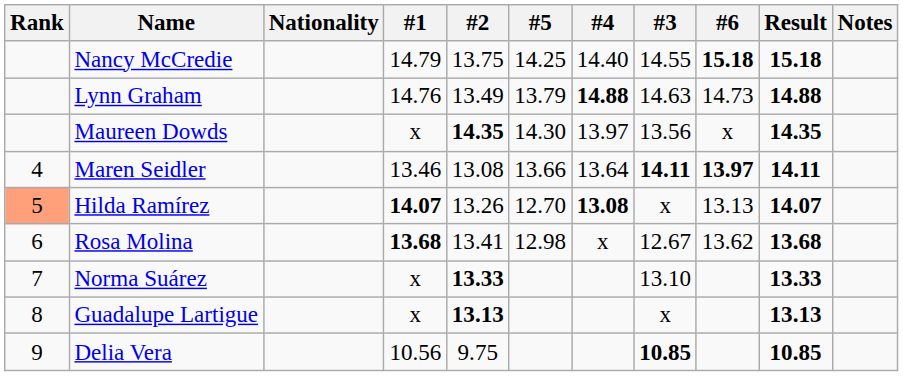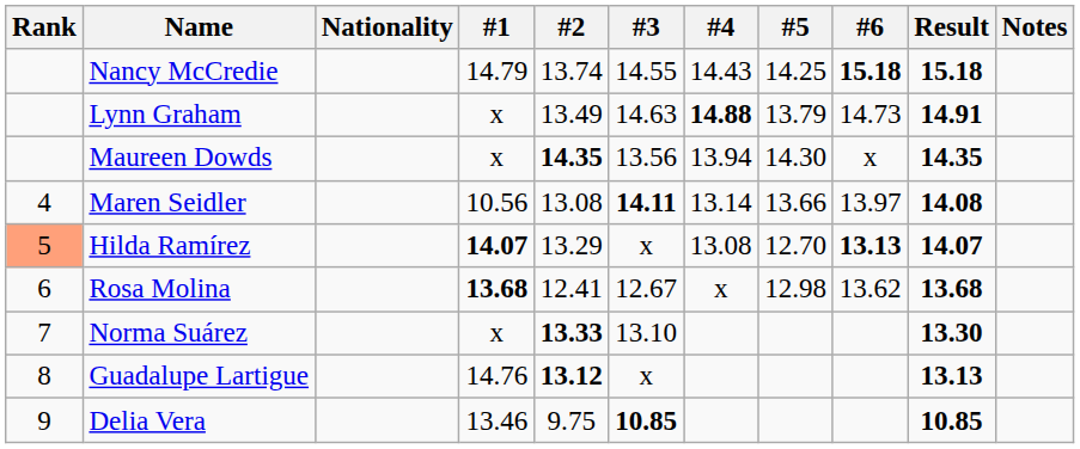columns swapped: #3 <-> #5
Nancy McCredie | #2: 13.75 -> 13.74
Nancy McCredie | #4: 14.40 -> 14.43
Lynn Graham | #1: 14.76 -> x
Lynn Graham | Result: 14.88 -> 14.91
Maureen Dowds | #4: 13.97 -> 13.94
Maren Seidler | #1: 13.46 -> 10.56
Maren Seidler | #4: 13.64 -> 13.14
Maren Seidler | #6: bold -> normal
Maren Seidler | Result: 14.11 -> 14.08
Hilda Ramírez | #2: 13.26 -> 13.29
Hilda Ramírez | #4: bold -> normal
Hilda Ramírez | #6: normal -> bold
Rosa Molina | #2: 13.41 -> 12.41
Norma Suárez | Result: 13.33 -> 13.30
Guadalupe Lartigue | #1: x -> 14.76
Guadalupe Lartigue | #2: 13.13 -> 13.12
Delia Vera | #1: 10.56 -> 13.46
